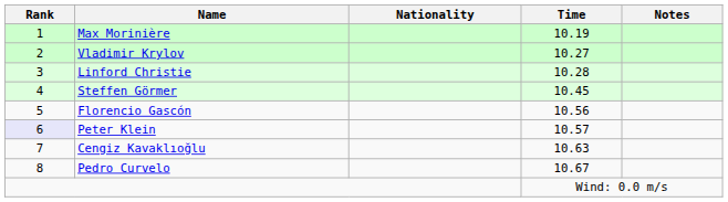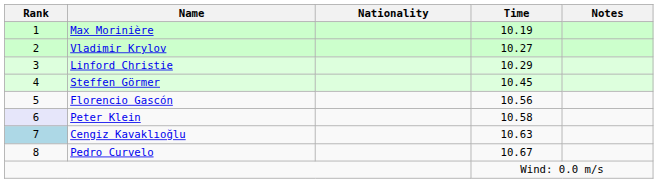Linford Christie | Time: 10.28 -> 10.29
Peter Klein | Time: 10.57 -> 10.58
Cengiz Kavaklıoğlu | Rank: no background -> lightblue background
